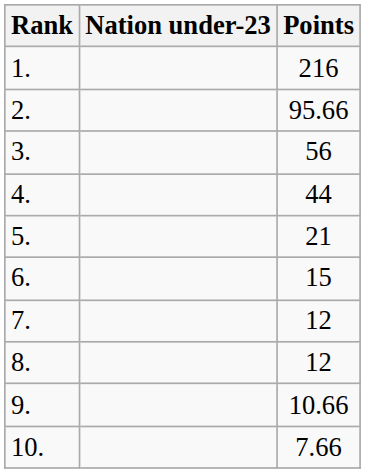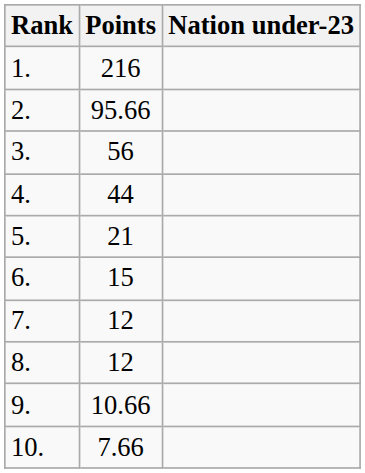columns swapped: Nation under-23 <-> Points
